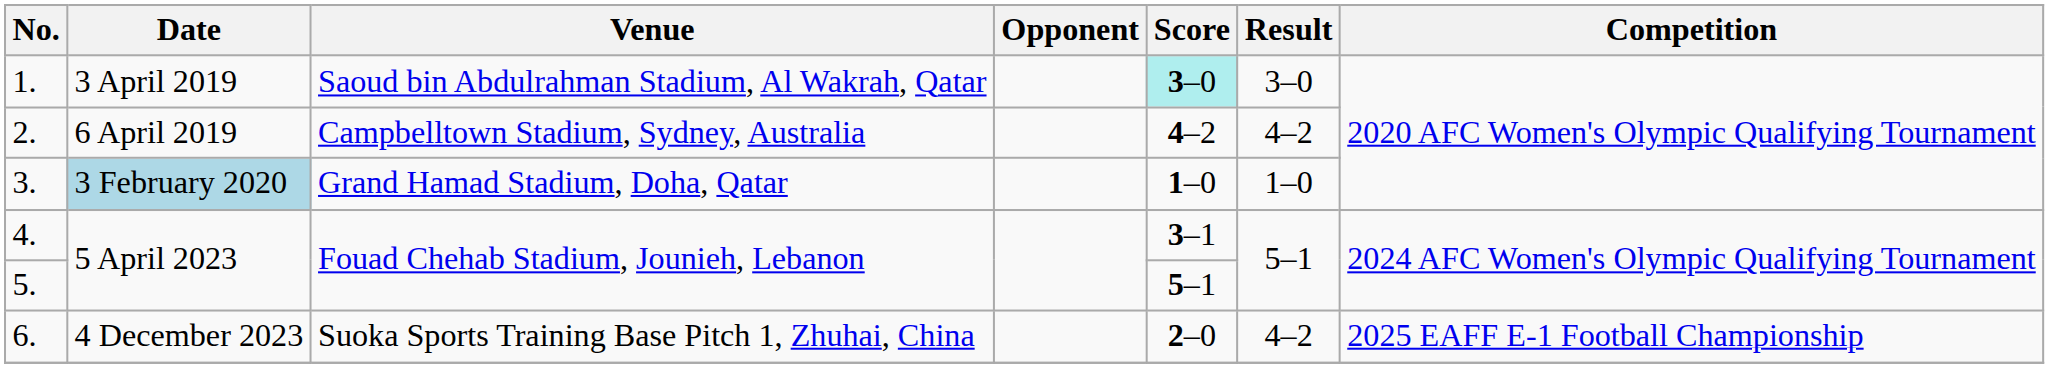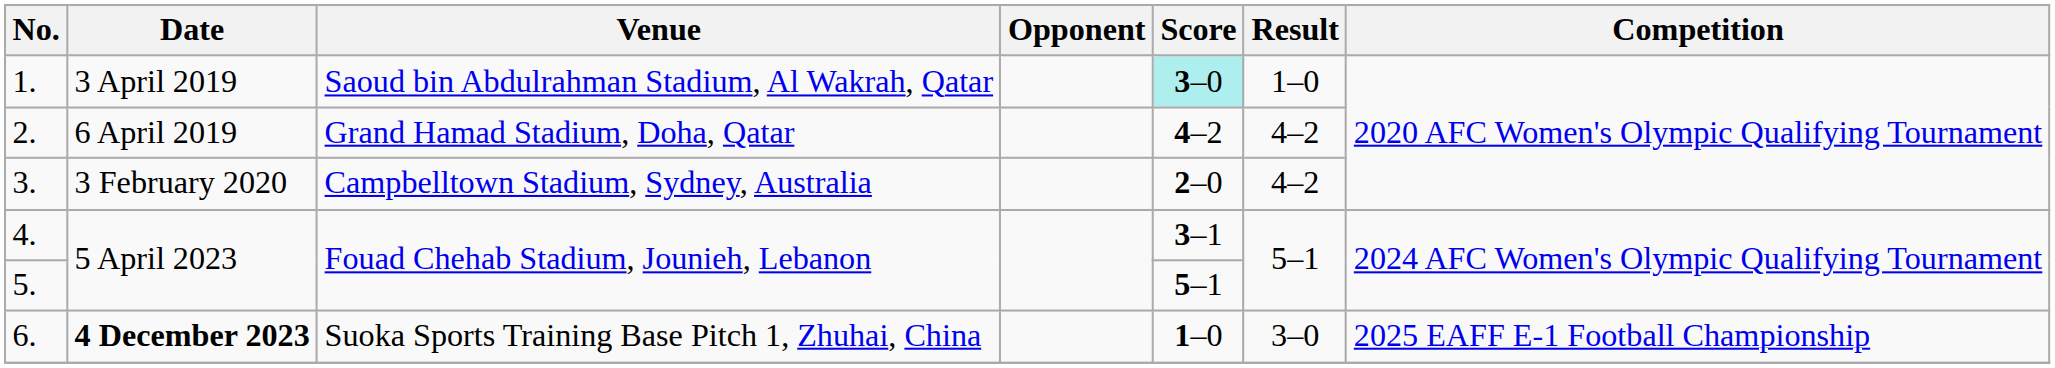1. | Result: 3–0 -> 1–0
2. | Venue: Campbelltown Stadium, Sydney, Australia -> Grand Hamad Stadium, Doha, Qatar
3. | Date: lightblue background -> no background
3. | Venue: Grand Hamad Stadium, Doha, Qatar -> Campbelltown Stadium, Sydney, Australia
3. | Score: 1–0 -> 2–0
3. | Result: 1–0 -> 4–2
6. | Date: normal -> bold
6. | Score: 2–0 -> 1–0
6. | Result: 4–2 -> 3–0
